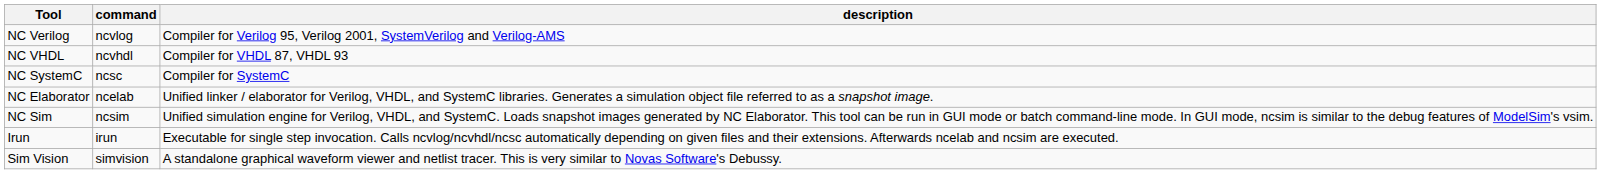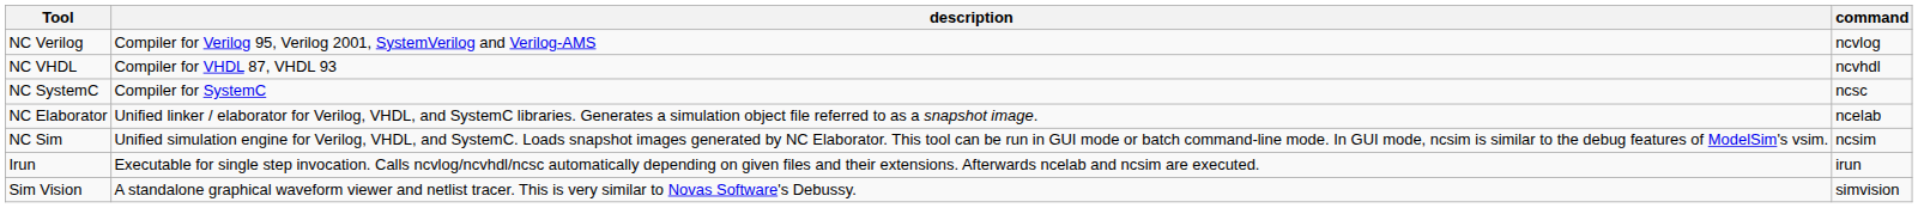columns swapped: command <-> description
